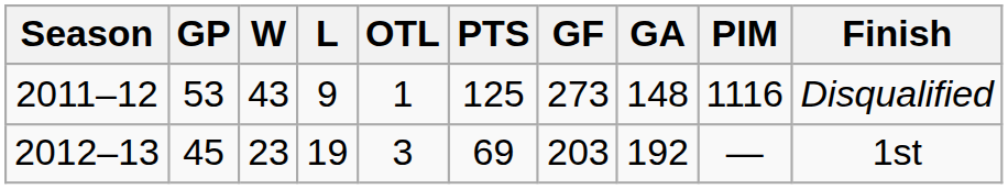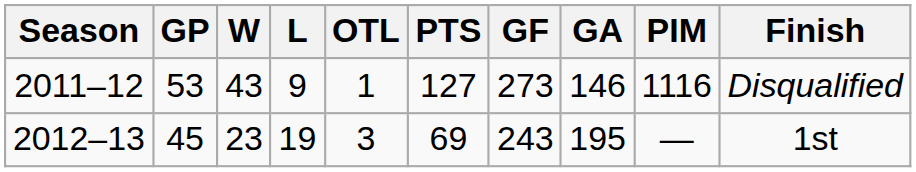2011–12 | PTS: 125 -> 127
2011–12 | GA: 148 -> 146
2012–13 | GF: 203 -> 243
2012–13 | GA: 192 -> 195
